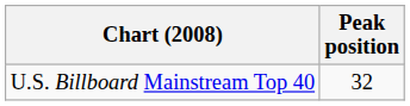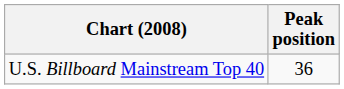U.S. Billboard Mainstream Top 40 | Peak position: 32 -> 36
